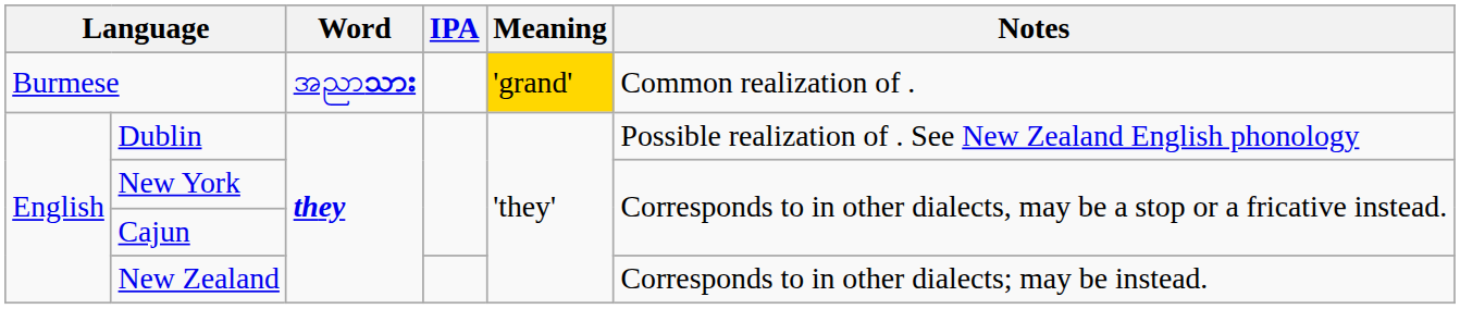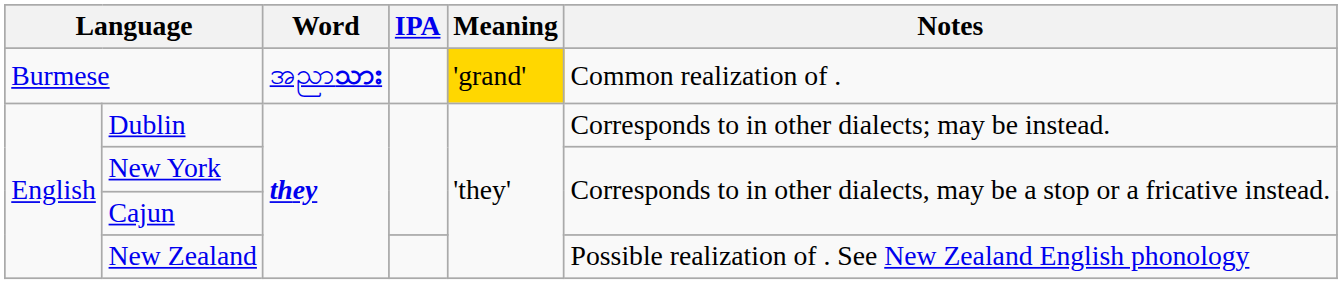Dublin | Notes: Possible realization of . See New Zealand English phonology -> Corresponds to in other dialects; may be instead.
New Zealand | Notes: Corresponds to in other dialects; may be instead. -> Possible realization of . See New Zealand English phonology
